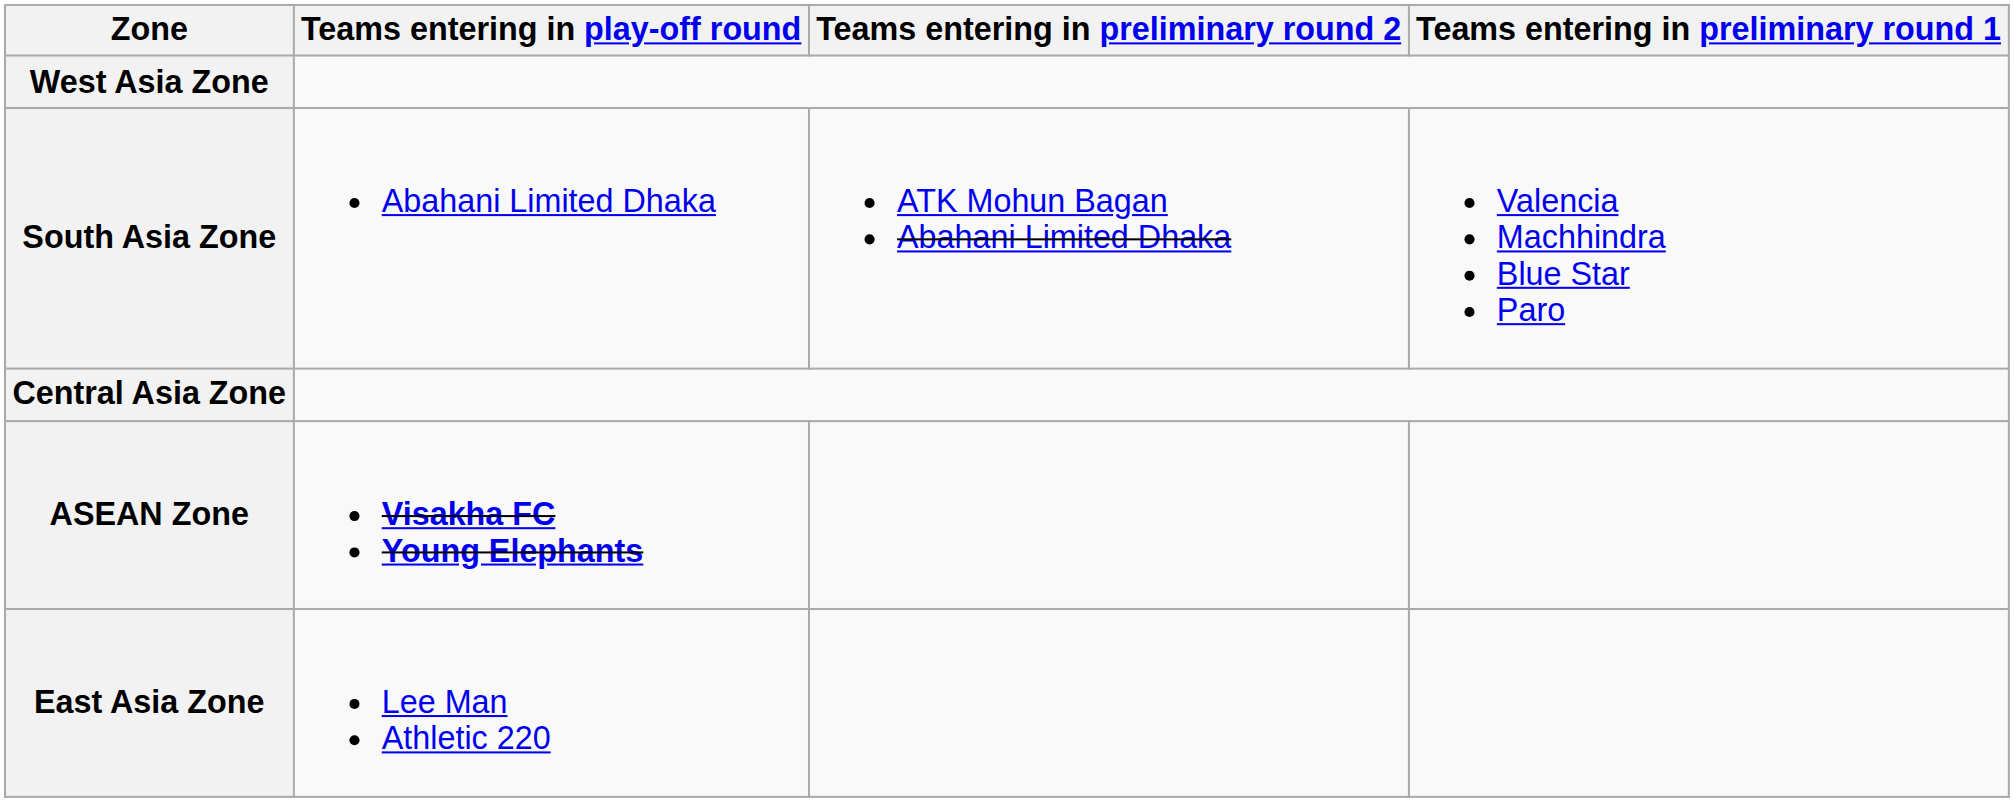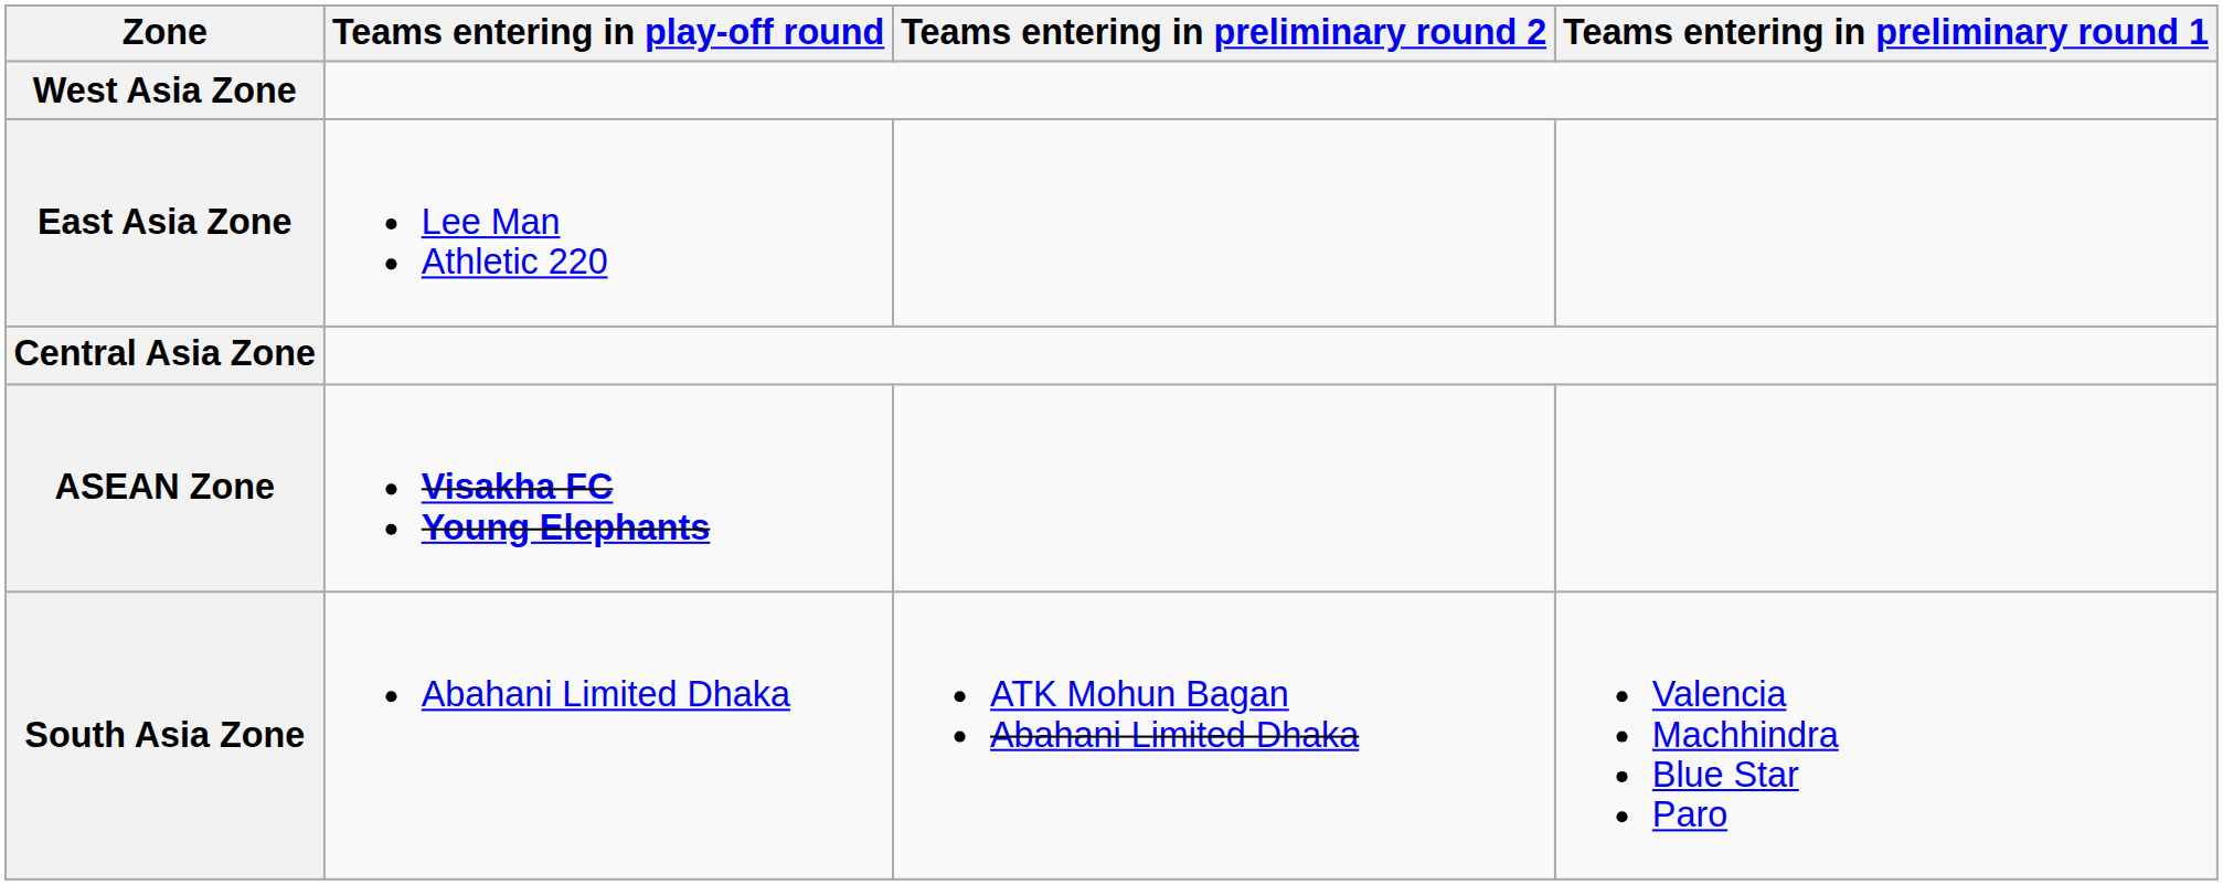rows swapped: South Asia Zone <-> East Asia Zone
